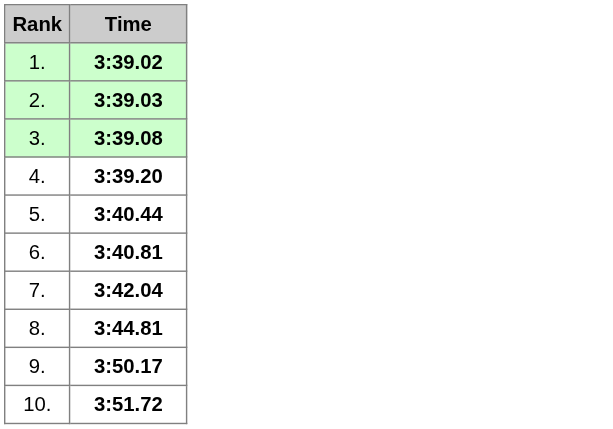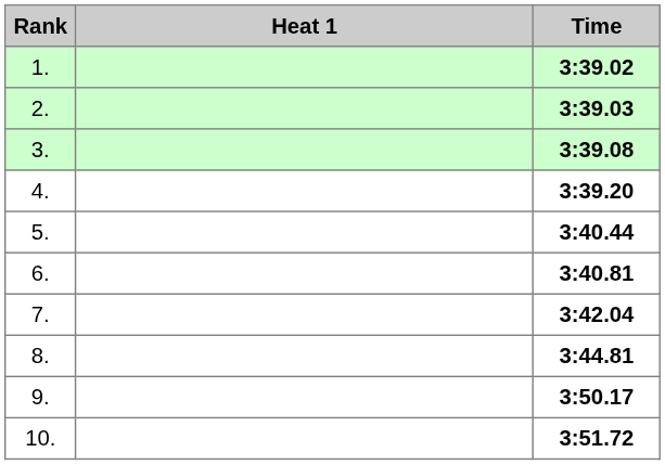+ column: Heat 1
